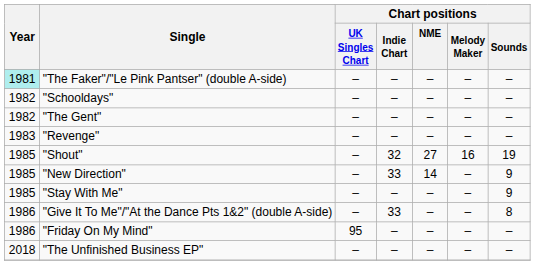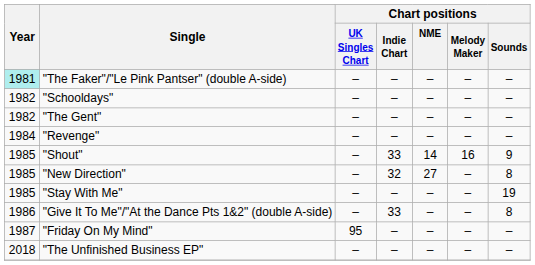"Revenge" | Year: 1983 -> 1984
"Shout" | Chart positions / Indie Chart: 32 -> 33
"Shout" | Chart positions / NME: 27 -> 14
"Shout" | Chart positions / Sounds: 19 -> 9
"New Direction" | Chart positions / Indie Chart: 33 -> 32
"New Direction" | Chart positions / NME: 14 -> 27
"New Direction" | Chart positions / Sounds: 9 -> 8
"Stay With Me" | Chart positions / Sounds: 9 -> 19
"Friday On My Mind" | Year: 1986 -> 1987
